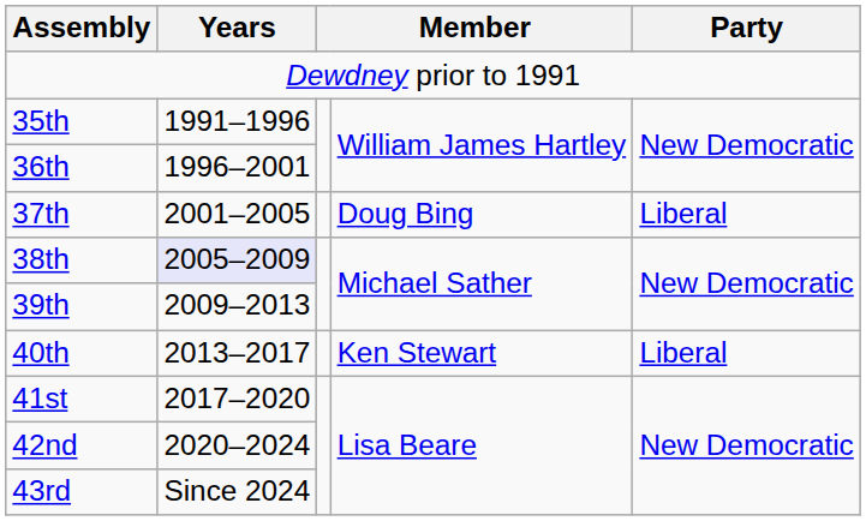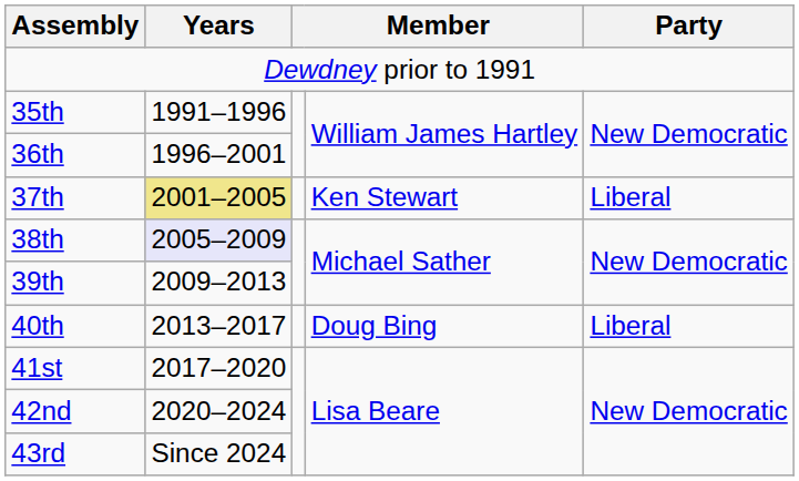37th | Years: no background -> khaki background
37th | column 4: Doug Bing -> Ken Stewart
40th | column 4: Ken Stewart -> Doug Bing
